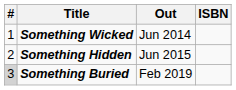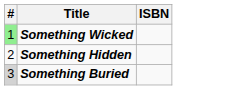- column: Out | Jun 2014 | Jun 2015 | Feb 2019
Something Wicked | #: no background -> lightgreen background
